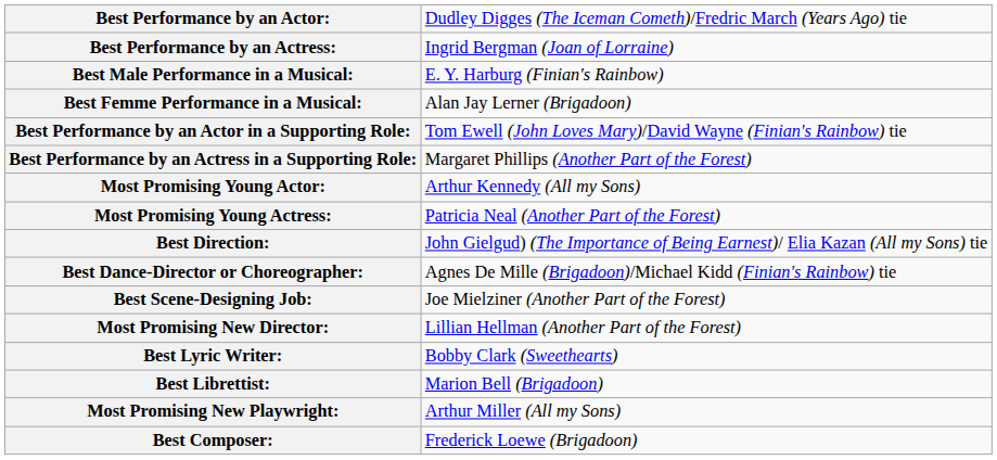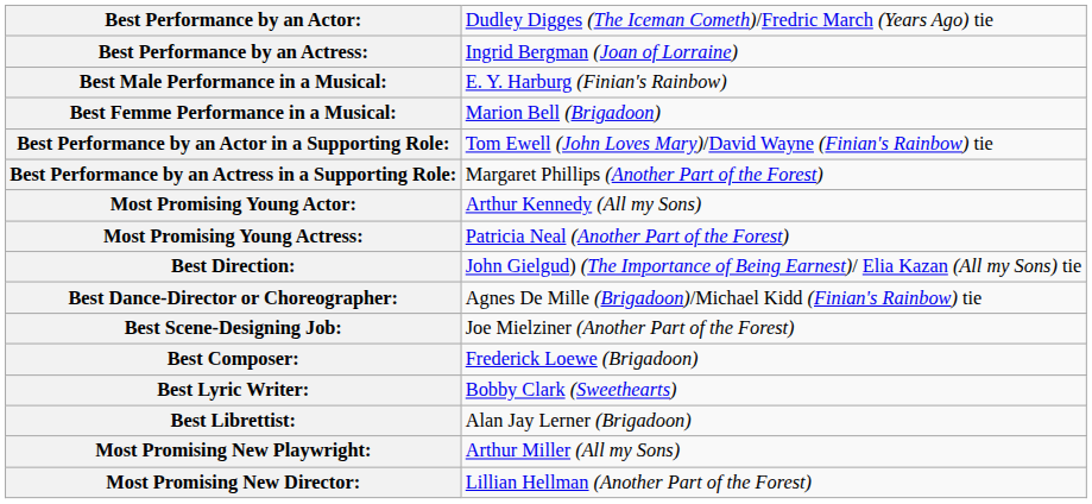Best Femme Performance in a Musical: | column 2: Alan Jay Lerner (Brigadoon) -> Marion Bell (Brigadoon)
rows swapped: Best Composer: <-> Most Promising New Director:
Best Librettist: | column 2: Marion Bell (Brigadoon) -> Alan Jay Lerner (Brigadoon)
